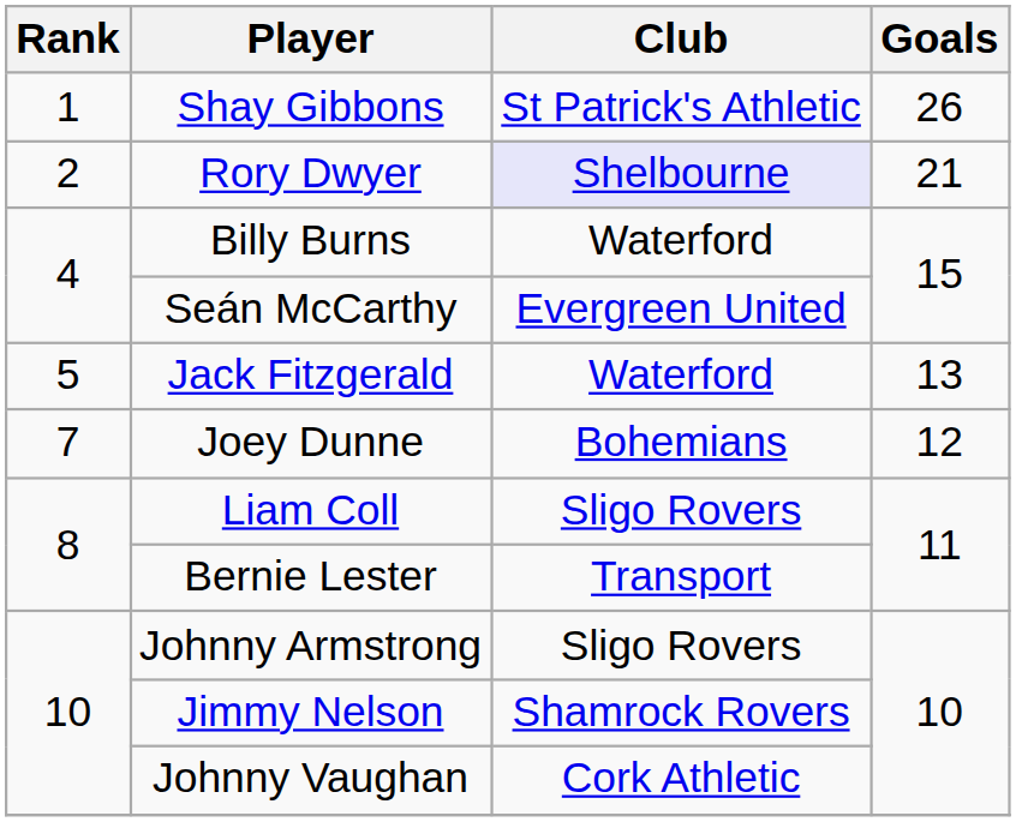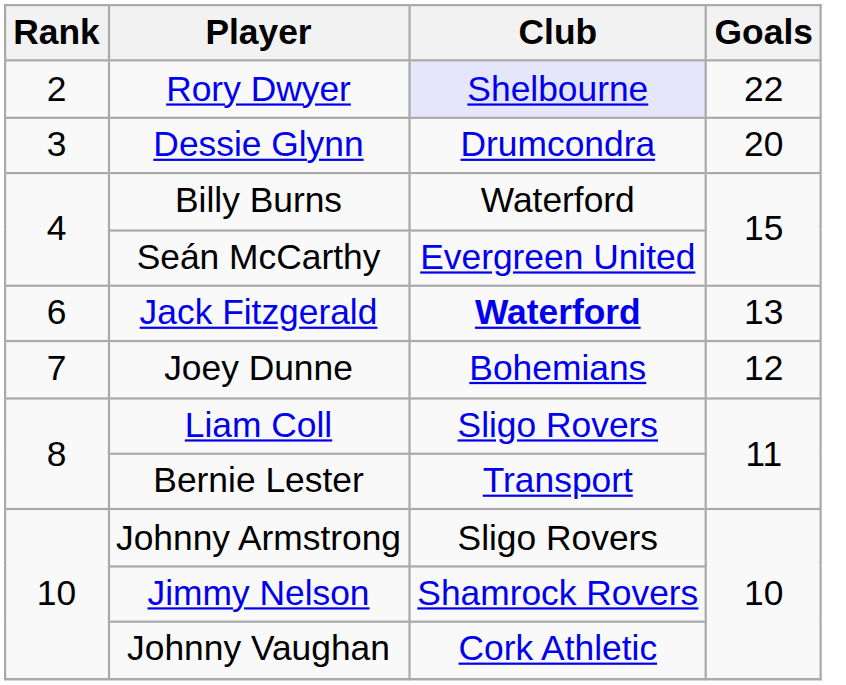- row: 1 | Shay Gibbons | St Patrick's Athletic | 26
Rory Dwyer | Goals: 21 -> 22
+ row: 3 | Dessie Glynn | Drumcondra | 20
Jack Fitzgerald | Rank: 5 -> 6
Jack Fitzgerald | Club: normal -> bold
